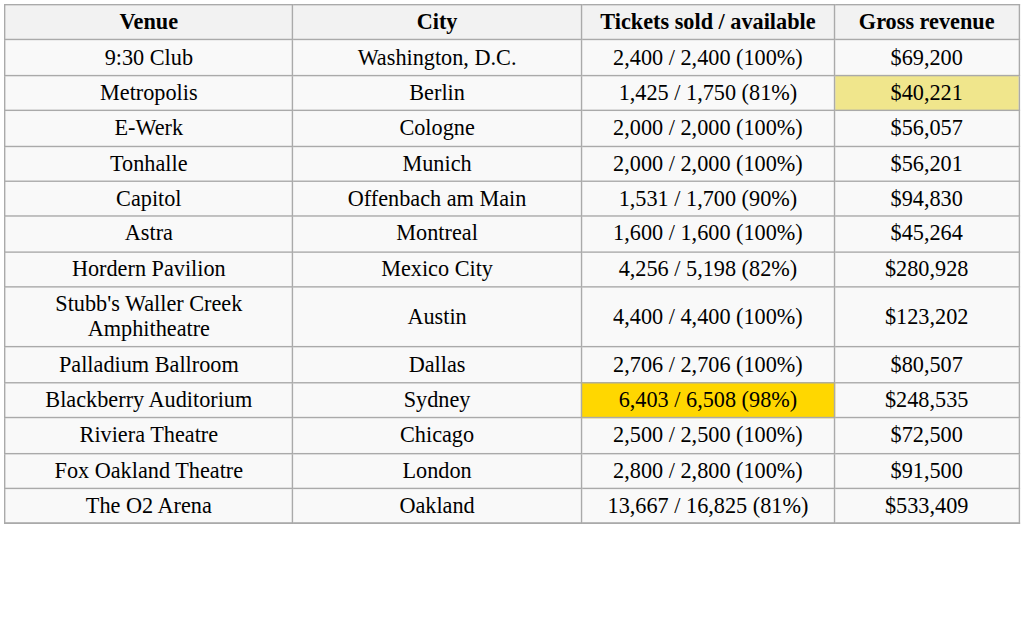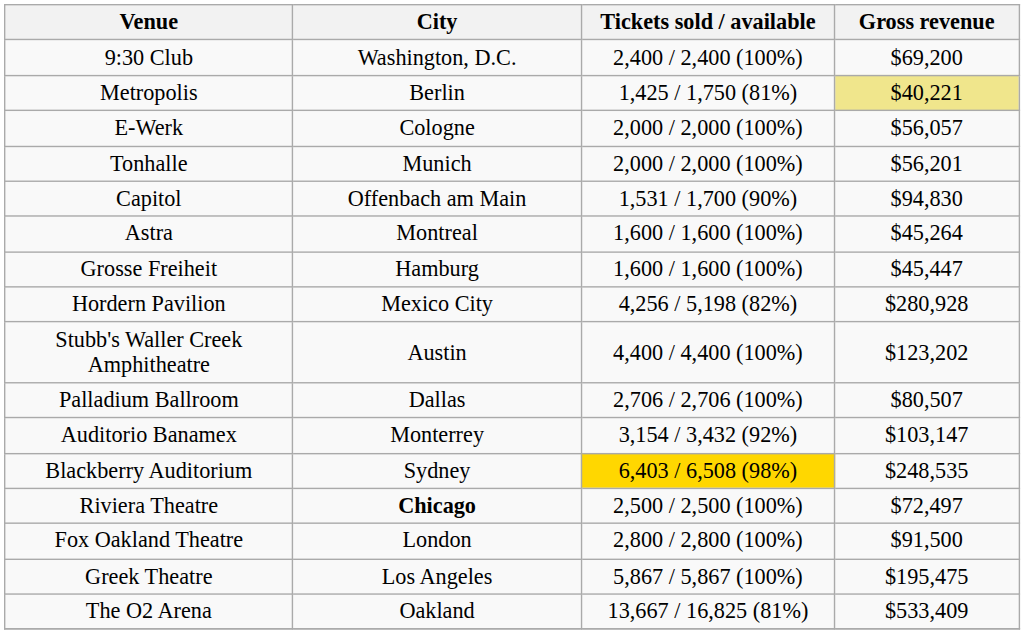+ row: Grosse Freiheit | Hamburg | 1,600 / 1,600 (100%) | $45,447
+ row: Auditorio Banamex | Monterrey | 3,154 / 3,432 (92%) | $103,147
Riviera Theatre | City: normal -> bold
Riviera Theatre | Gross revenue: $72,500 -> $72,497
+ row: Greek Theatre | Los Angeles | 5,867 / 5,867 (100%) | $195,475
